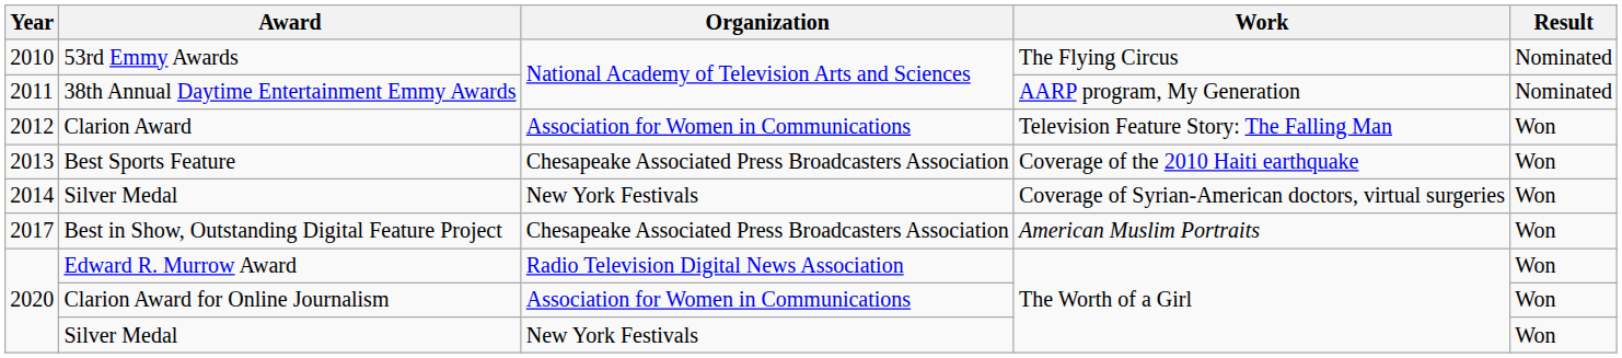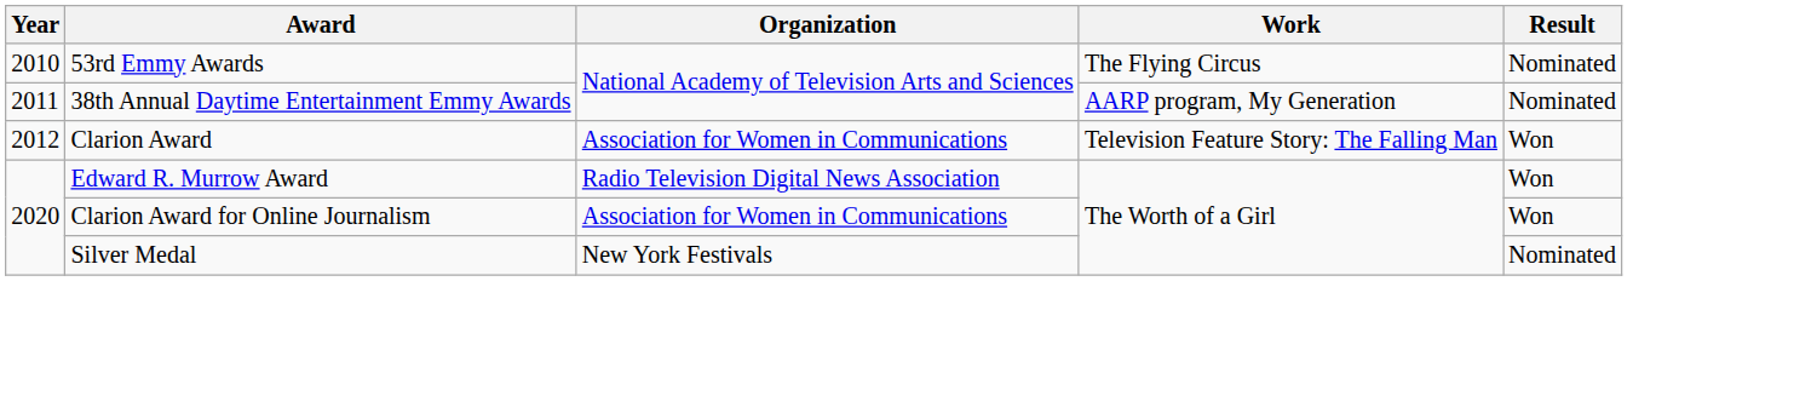- row: 2013 | Best Sports Feature | Chesapeake Associated Press Broadcasters Association | Coverage of the 2010 Haiti earthquake | Won
- row: 2014 | Silver Medal | New York Festivals | Coverage of Syrian-American doctors, virtual surgeries | Won
- row: 2017 | Best in Show, Outstanding Digital Feature Project | Chesapeake Associated Press Broadcasters Association | American Muslim Portraits | Won
2020 / Silver Medal | Result: Won -> Nominated
